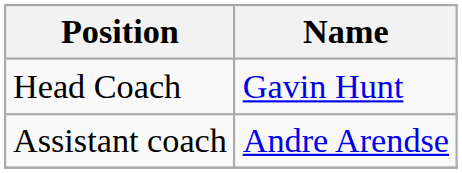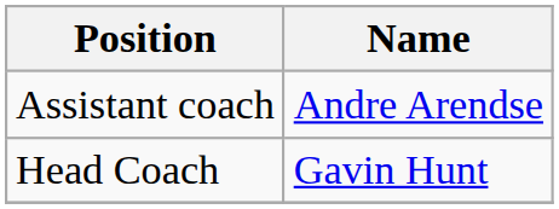rows swapped: Head Coach <-> Assistant coach
